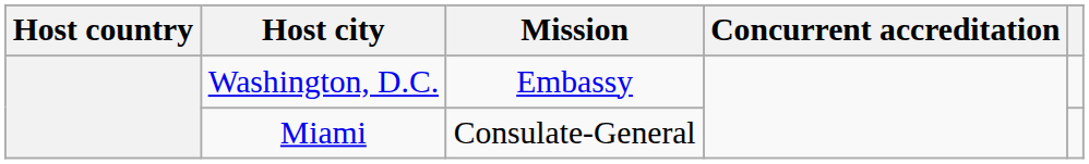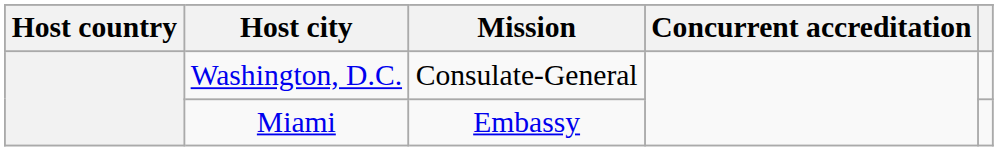Washington, D.C. | Mission: Embassy -> Consulate-General
Miami | Mission: Consulate-General -> Embassy
